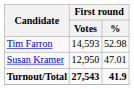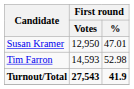rows swapped: Tim Farron <-> Susan Kramer
